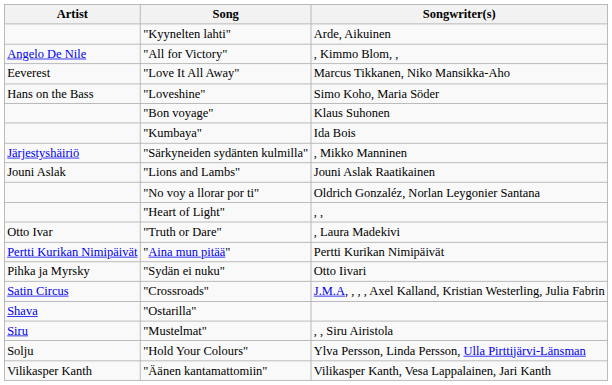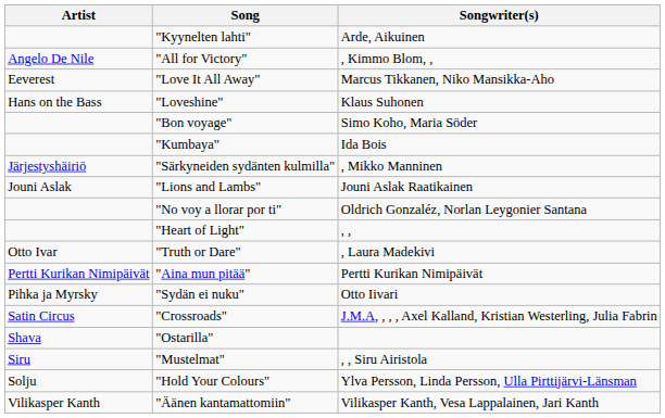"Loveshine" | Songwriter(s): Simo Koho, Maria Söder -> Klaus Suhonen
"Bon voyage" | Songwriter(s): Klaus Suhonen -> Simo Koho, Maria Söder
